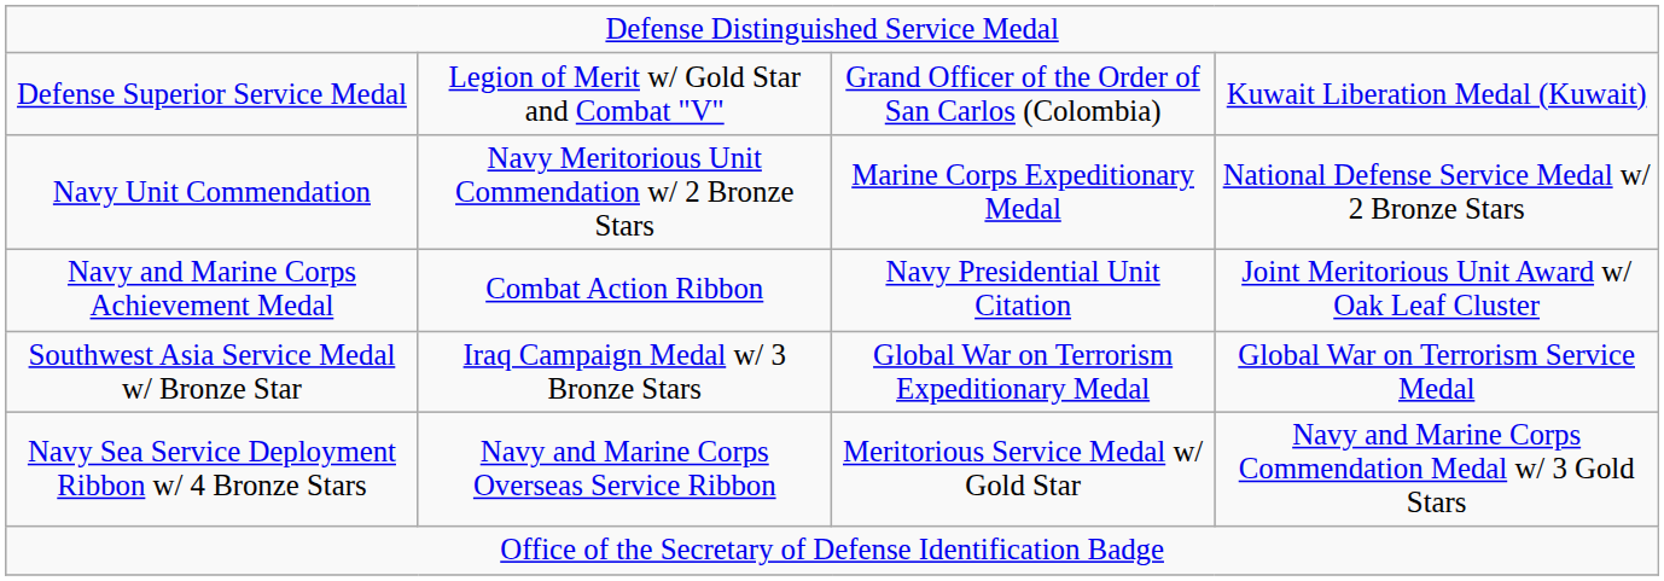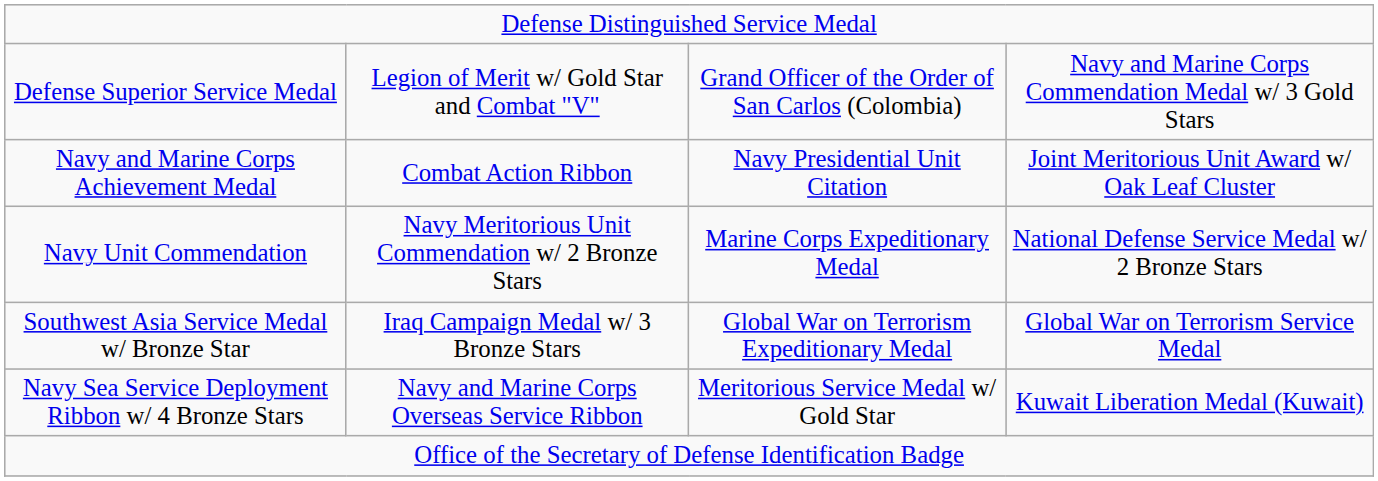Defense Superior Service Medal | column 4: Kuwait Liberation Medal (Kuwait) -> Navy and Marine Corps Commendation Medal w/ 3 Gold Stars
rows swapped: Navy and Marine Corps Achievement Medal <-> Navy Unit Commendation
Navy Sea Service Deployment Ribbon w/ 4 Bronze Stars | column 4: Navy and Marine Corps Commendation Medal w/ 3 Gold Stars -> Kuwait Liberation Medal (Kuwait)
